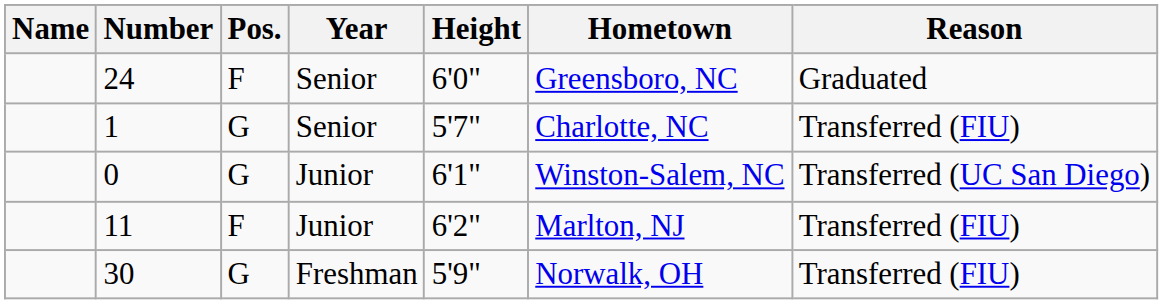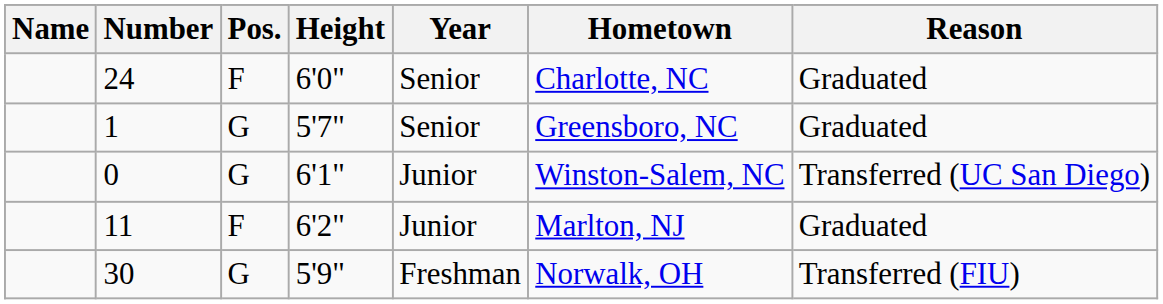columns swapped: Height <-> Year
24 | Hometown: Greensboro, NC -> Charlotte, NC
1 | Hometown: Charlotte, NC -> Greensboro, NC
1 | Reason: Transferred (FIU) -> Graduated
11 | Reason: Transferred (FIU) -> Graduated
